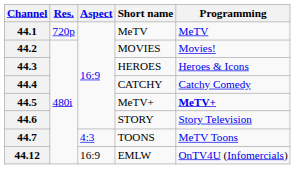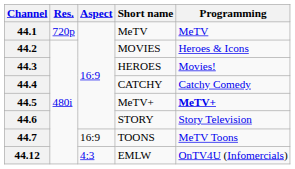44.2 | Programming: Movies! -> Heroes & Icons
44.3 | Programming: Heroes & Icons -> Movies!
44.7 | Aspect: 4:3 -> 16:9
44.12 | Aspect: 16:9 -> 4:3
